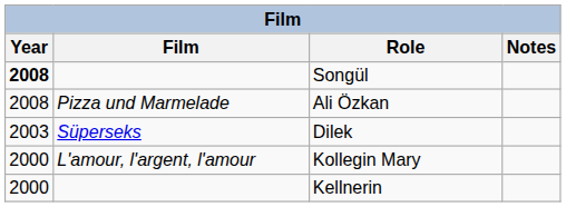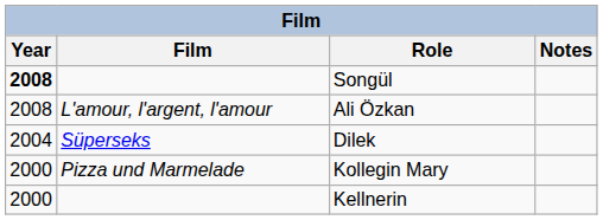Ali Özkan | Film: Pizza und Marmelade -> L'amour, l'argent, l'amour
Dilek | Year: 2003 -> 2004
Kollegin Mary | Film: L'amour, l'argent, l'amour -> Pizza und Marmelade
